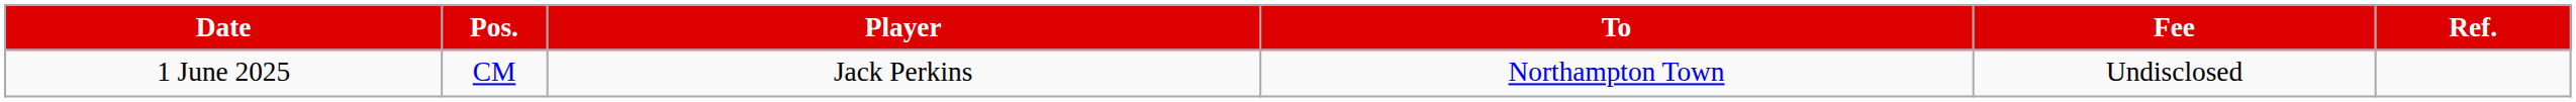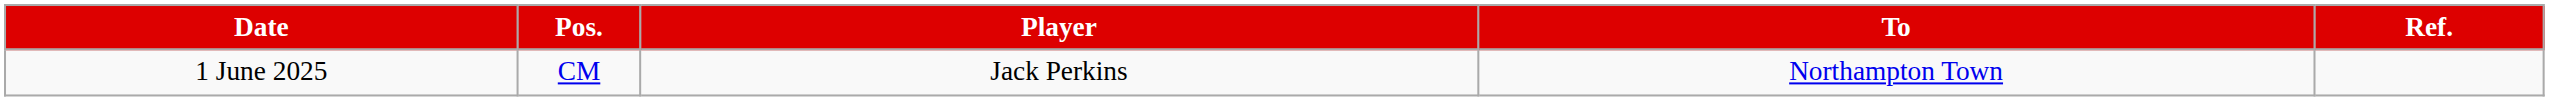- column: Fee | Undisclosed
